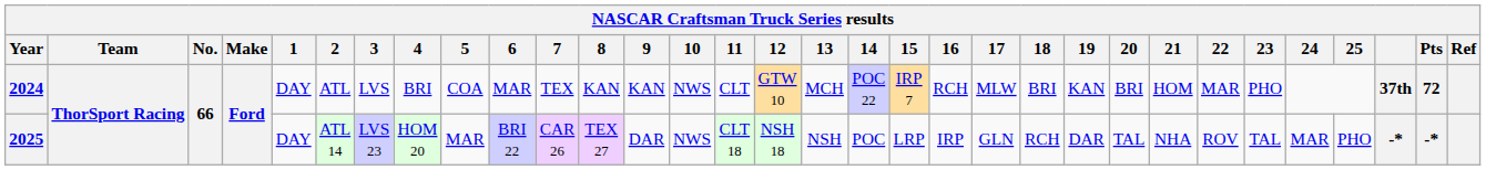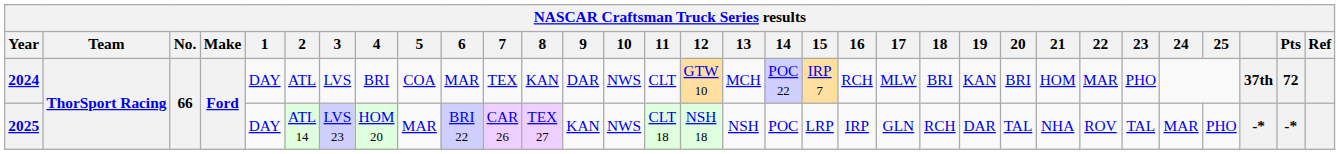2024 | 9: KAN -> DAR
2025 | 9: DAR -> KAN
